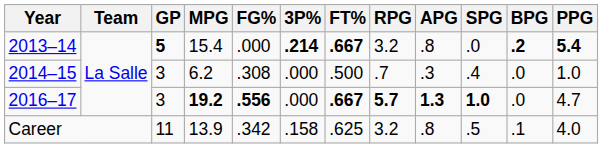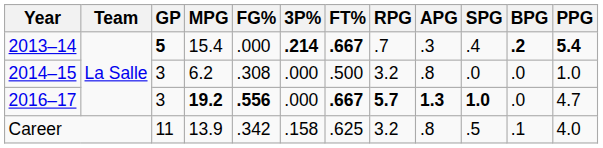2013–14 | RPG: 3.2 -> .7
2013–14 | APG: .8 -> .3
2013–14 | SPG: .0 -> .4
2014–15 | RPG: .7 -> 3.2
2014–15 | APG: .3 -> .8
2014–15 | SPG: .4 -> .0
